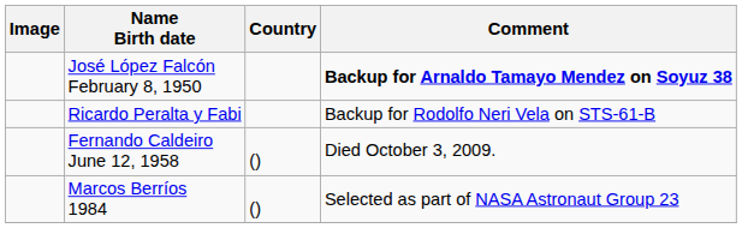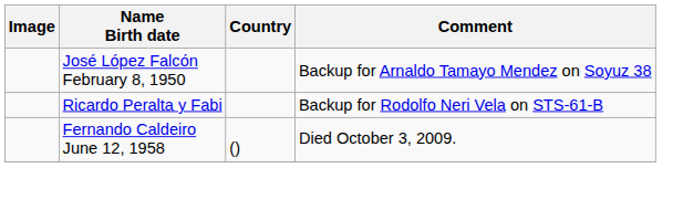José López Falcón February 8, 1950 | Comment: bold -> normal
- row: Marcos Berríos 1984 | () | Selected as part of NASA Astronaut Group 23
